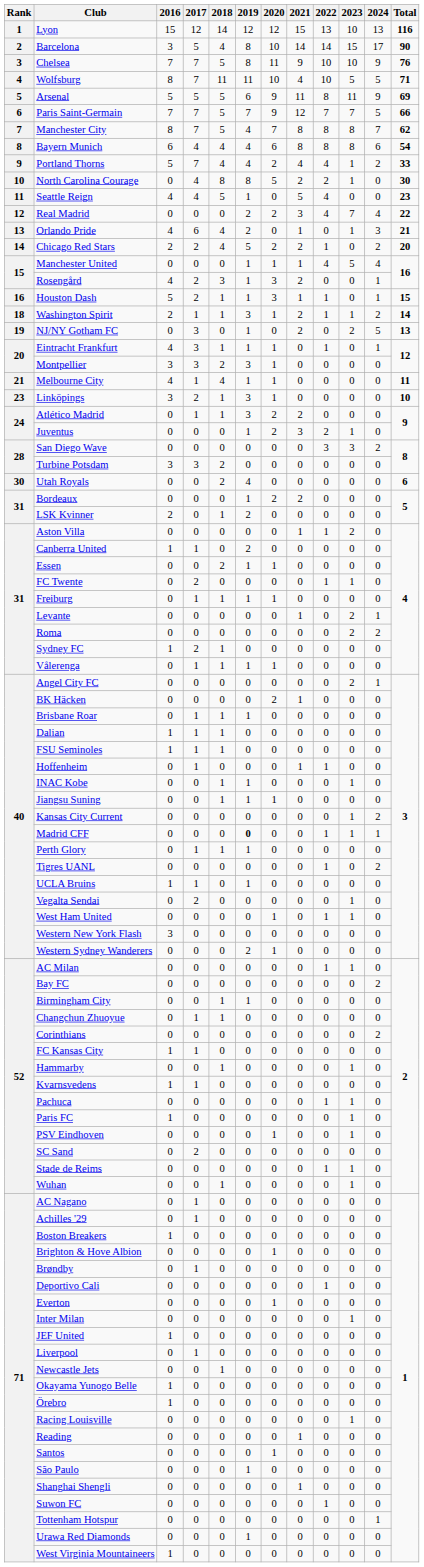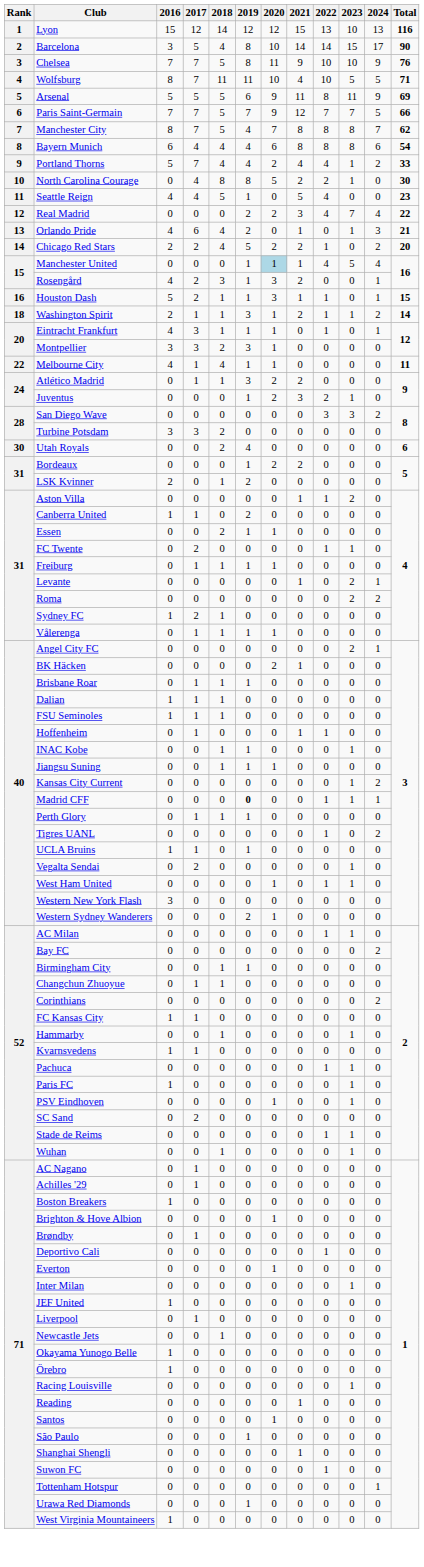Manchester United | 2020: no background -> lightblue background
- row: 19 | NJ/NY Gotham FC | 0 | 3 | 0 | 1 | 0 | 2 | 0 | 2 | 5 | 13
Melbourne City | Rank: 21 -> 22
- row: 23 | Linköpings | 3 | 2 | 1 | 3 | 1 | 0 | 0 | 0 | 0 | 10
